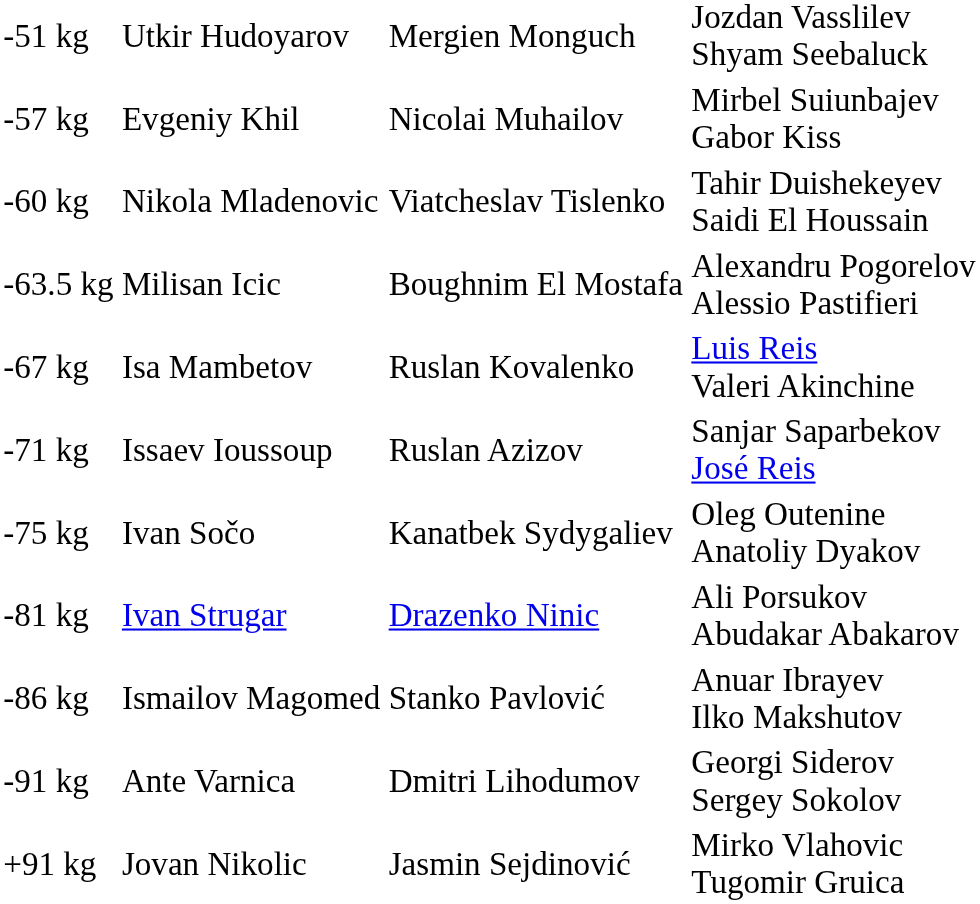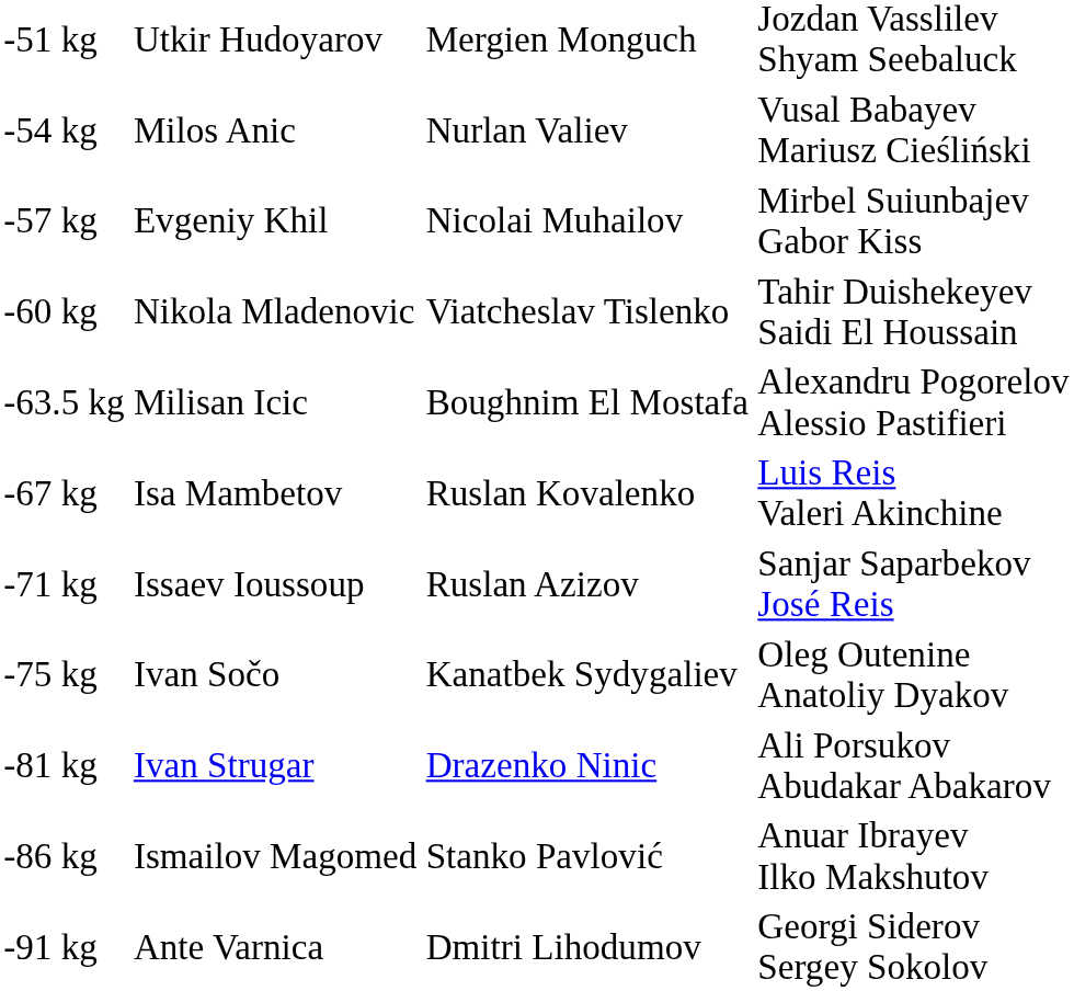+ row: -54 kg | Milos Anic | Nurlan Valiev | Vusal Babayev Mariusz Cieśliński
- row: +91 kg | Jovan Nikolic | Jasmin Sejdinović | Mirko Vlahovic Tugomir Gruica
